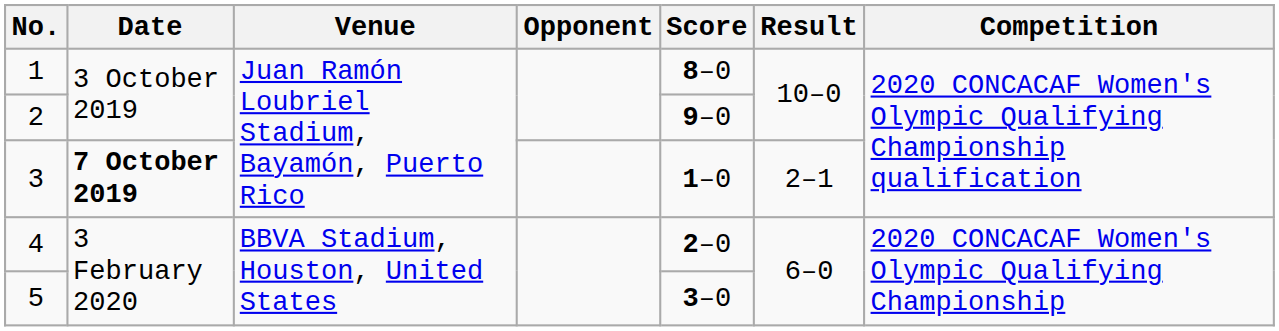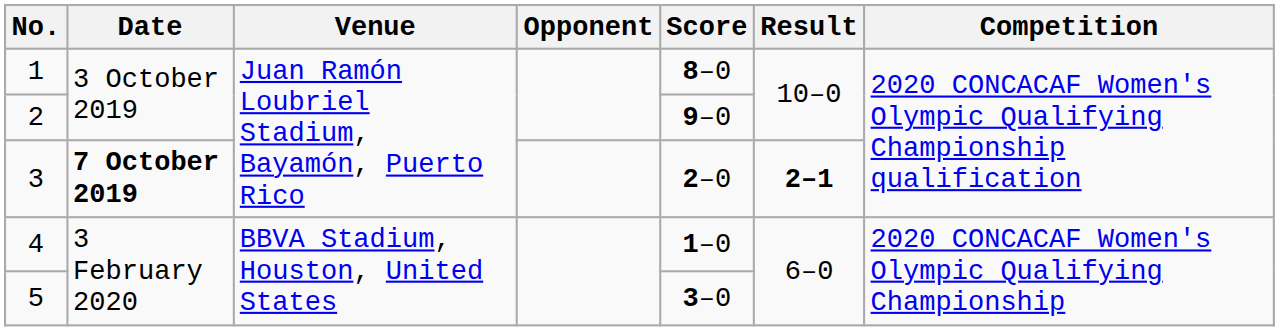3 | Score: 1–0 -> 2–0
3 | Result: normal -> bold
4 | Score: 2–0 -> 1–0
